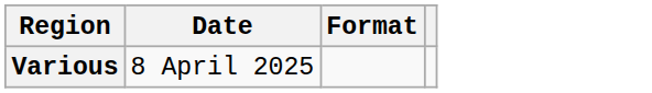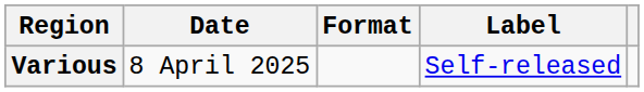+ column: Label | Self-released
